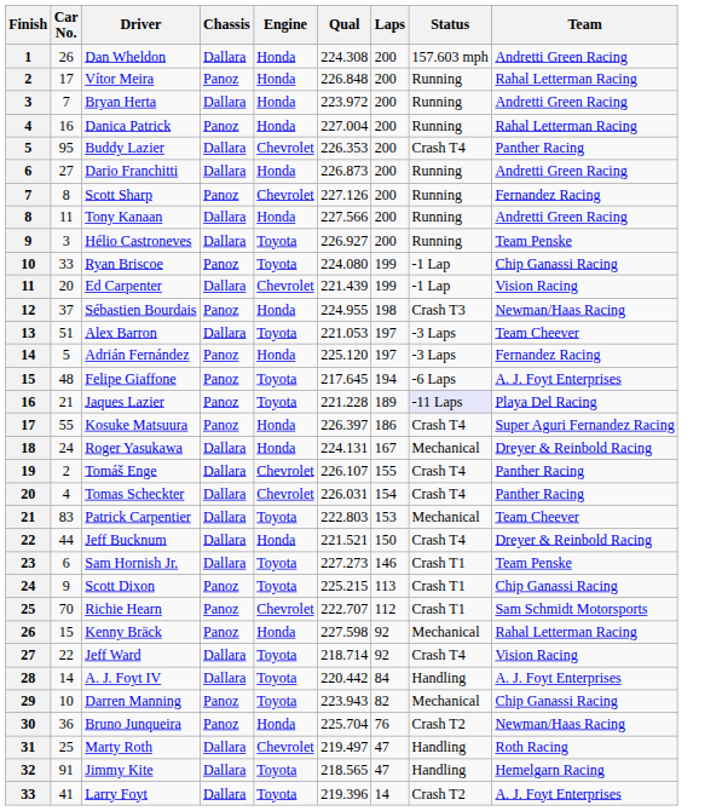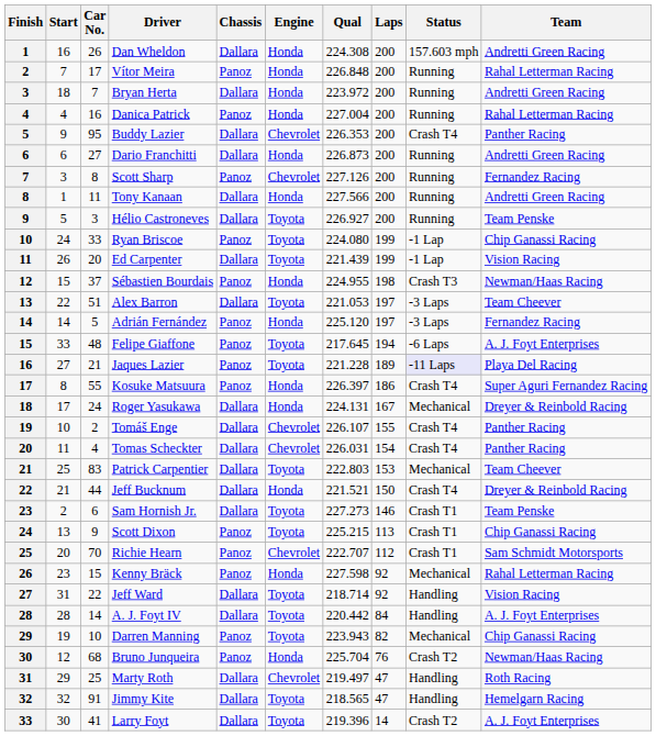+ column: Start | 16 | 7 | 18 | 4 | 9 | 6 | 3 | 1 | 5 | 24 | 26 | 15 | 22 | 14 | 33 | 27 | 8 | 17 | 10 | 11 | 25 | 21 | 2 | 13 | 20 | 23 | 31 | 28 | 19 | 12 | 29 | 32 | 30
Ed Carpenter | Engine: Chevrolet -> Toyota
Jeff Ward | Status: Crash T4 -> Handling
Bruno Junqueira | Car No.: 36 -> 68
